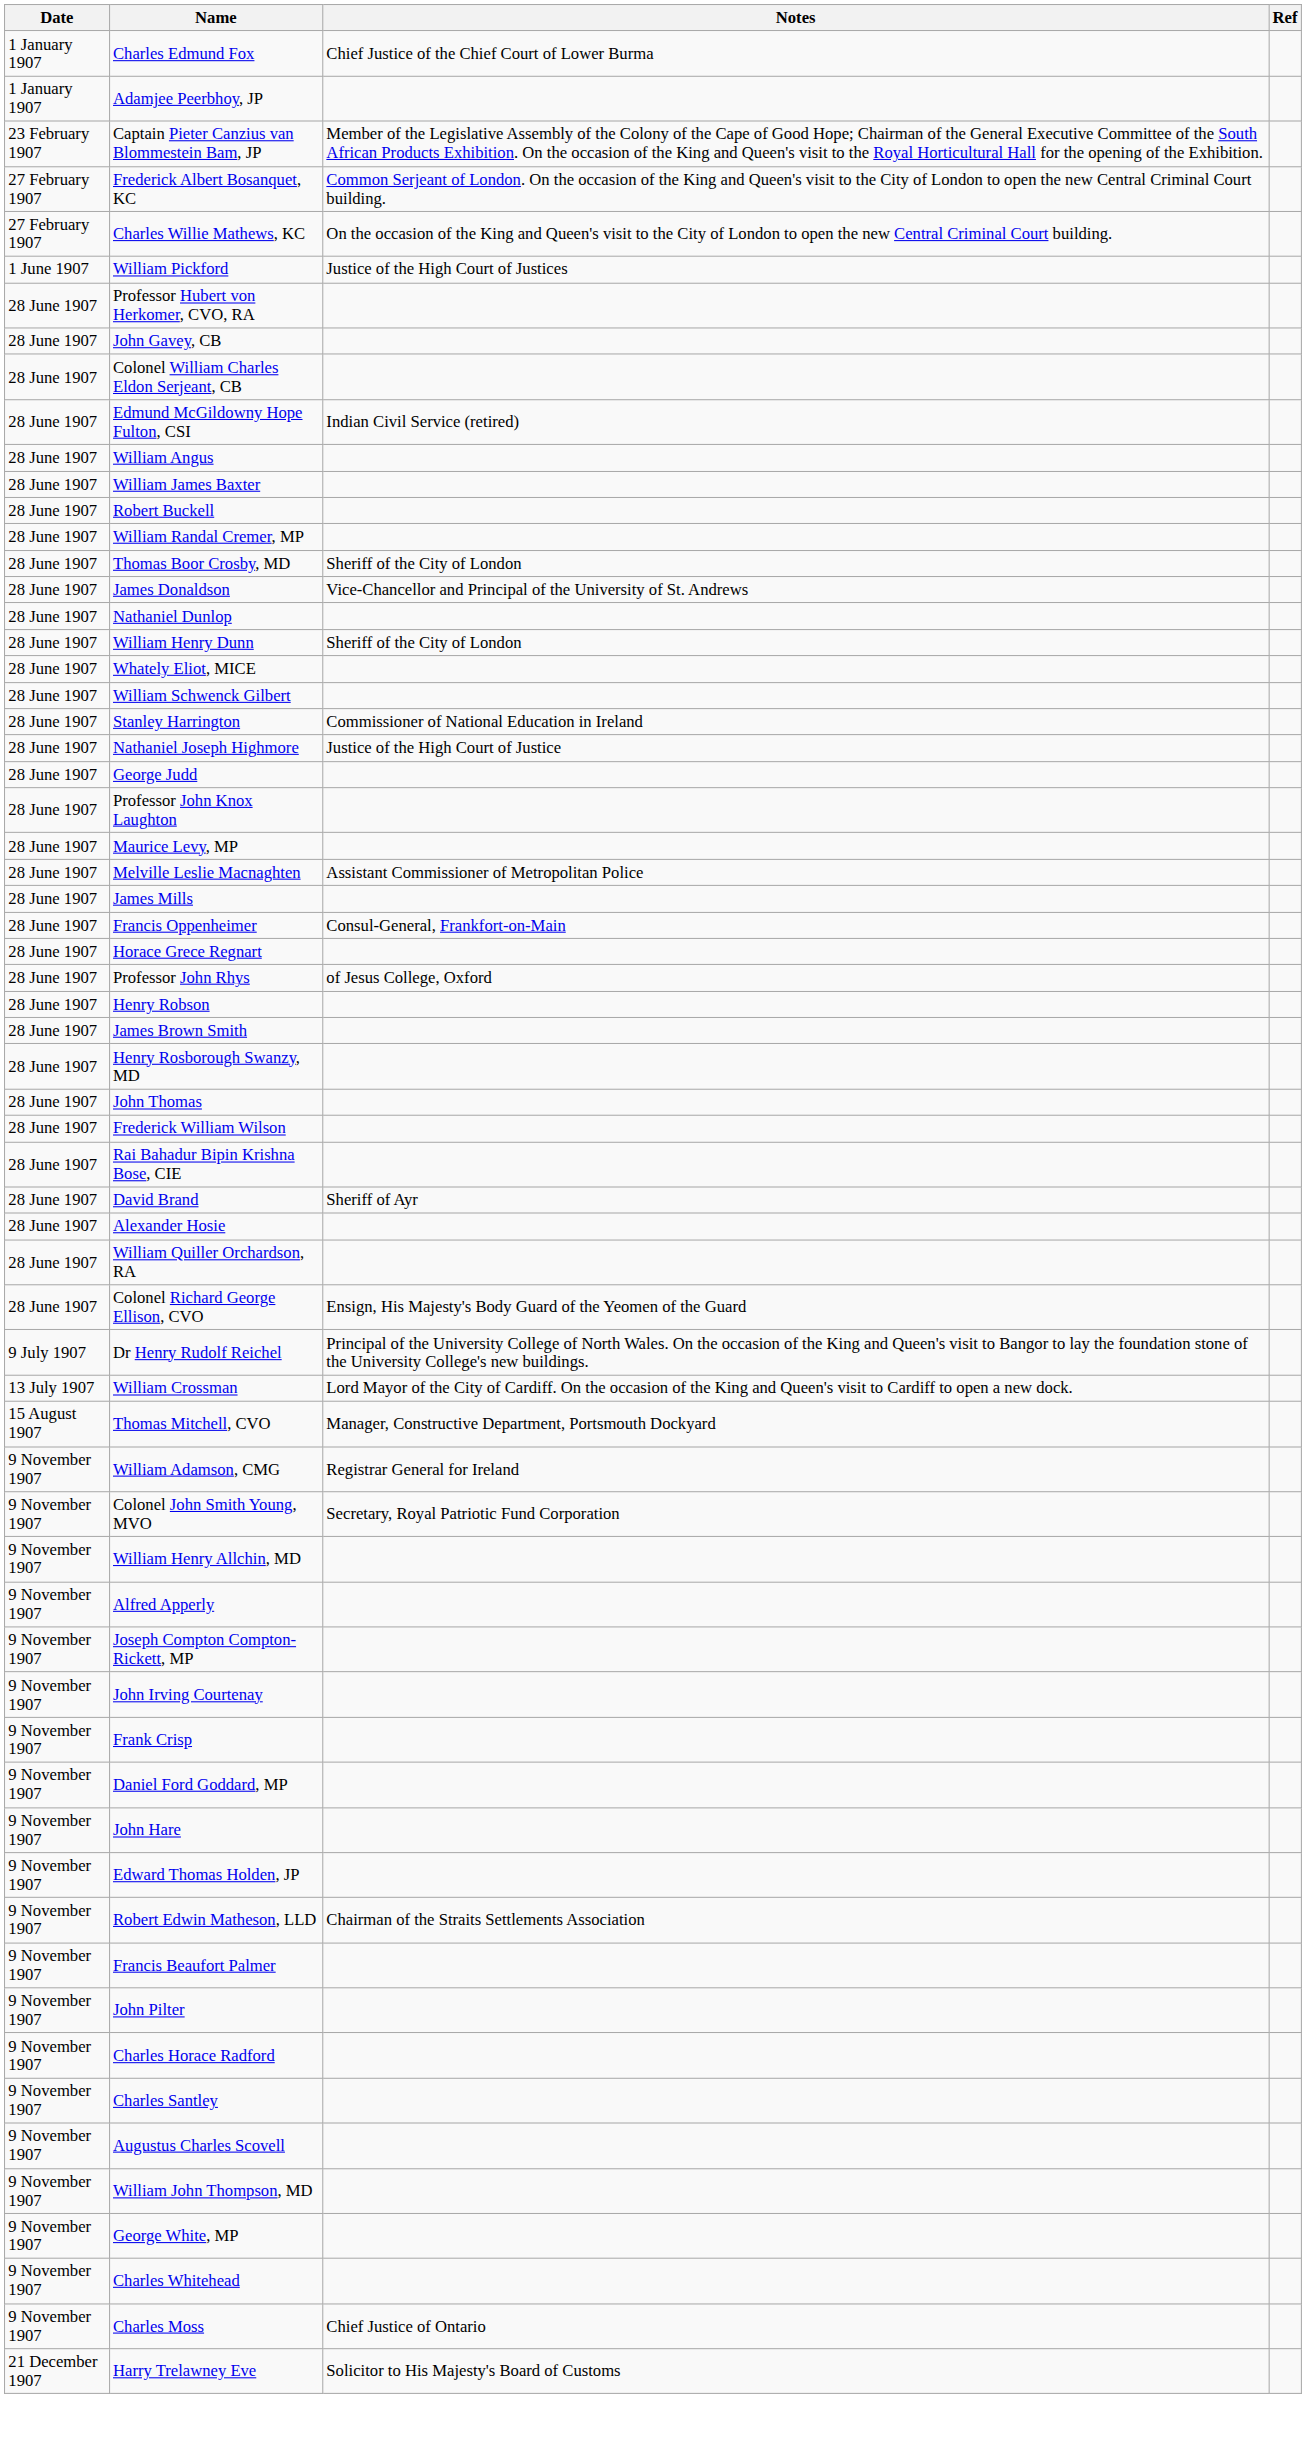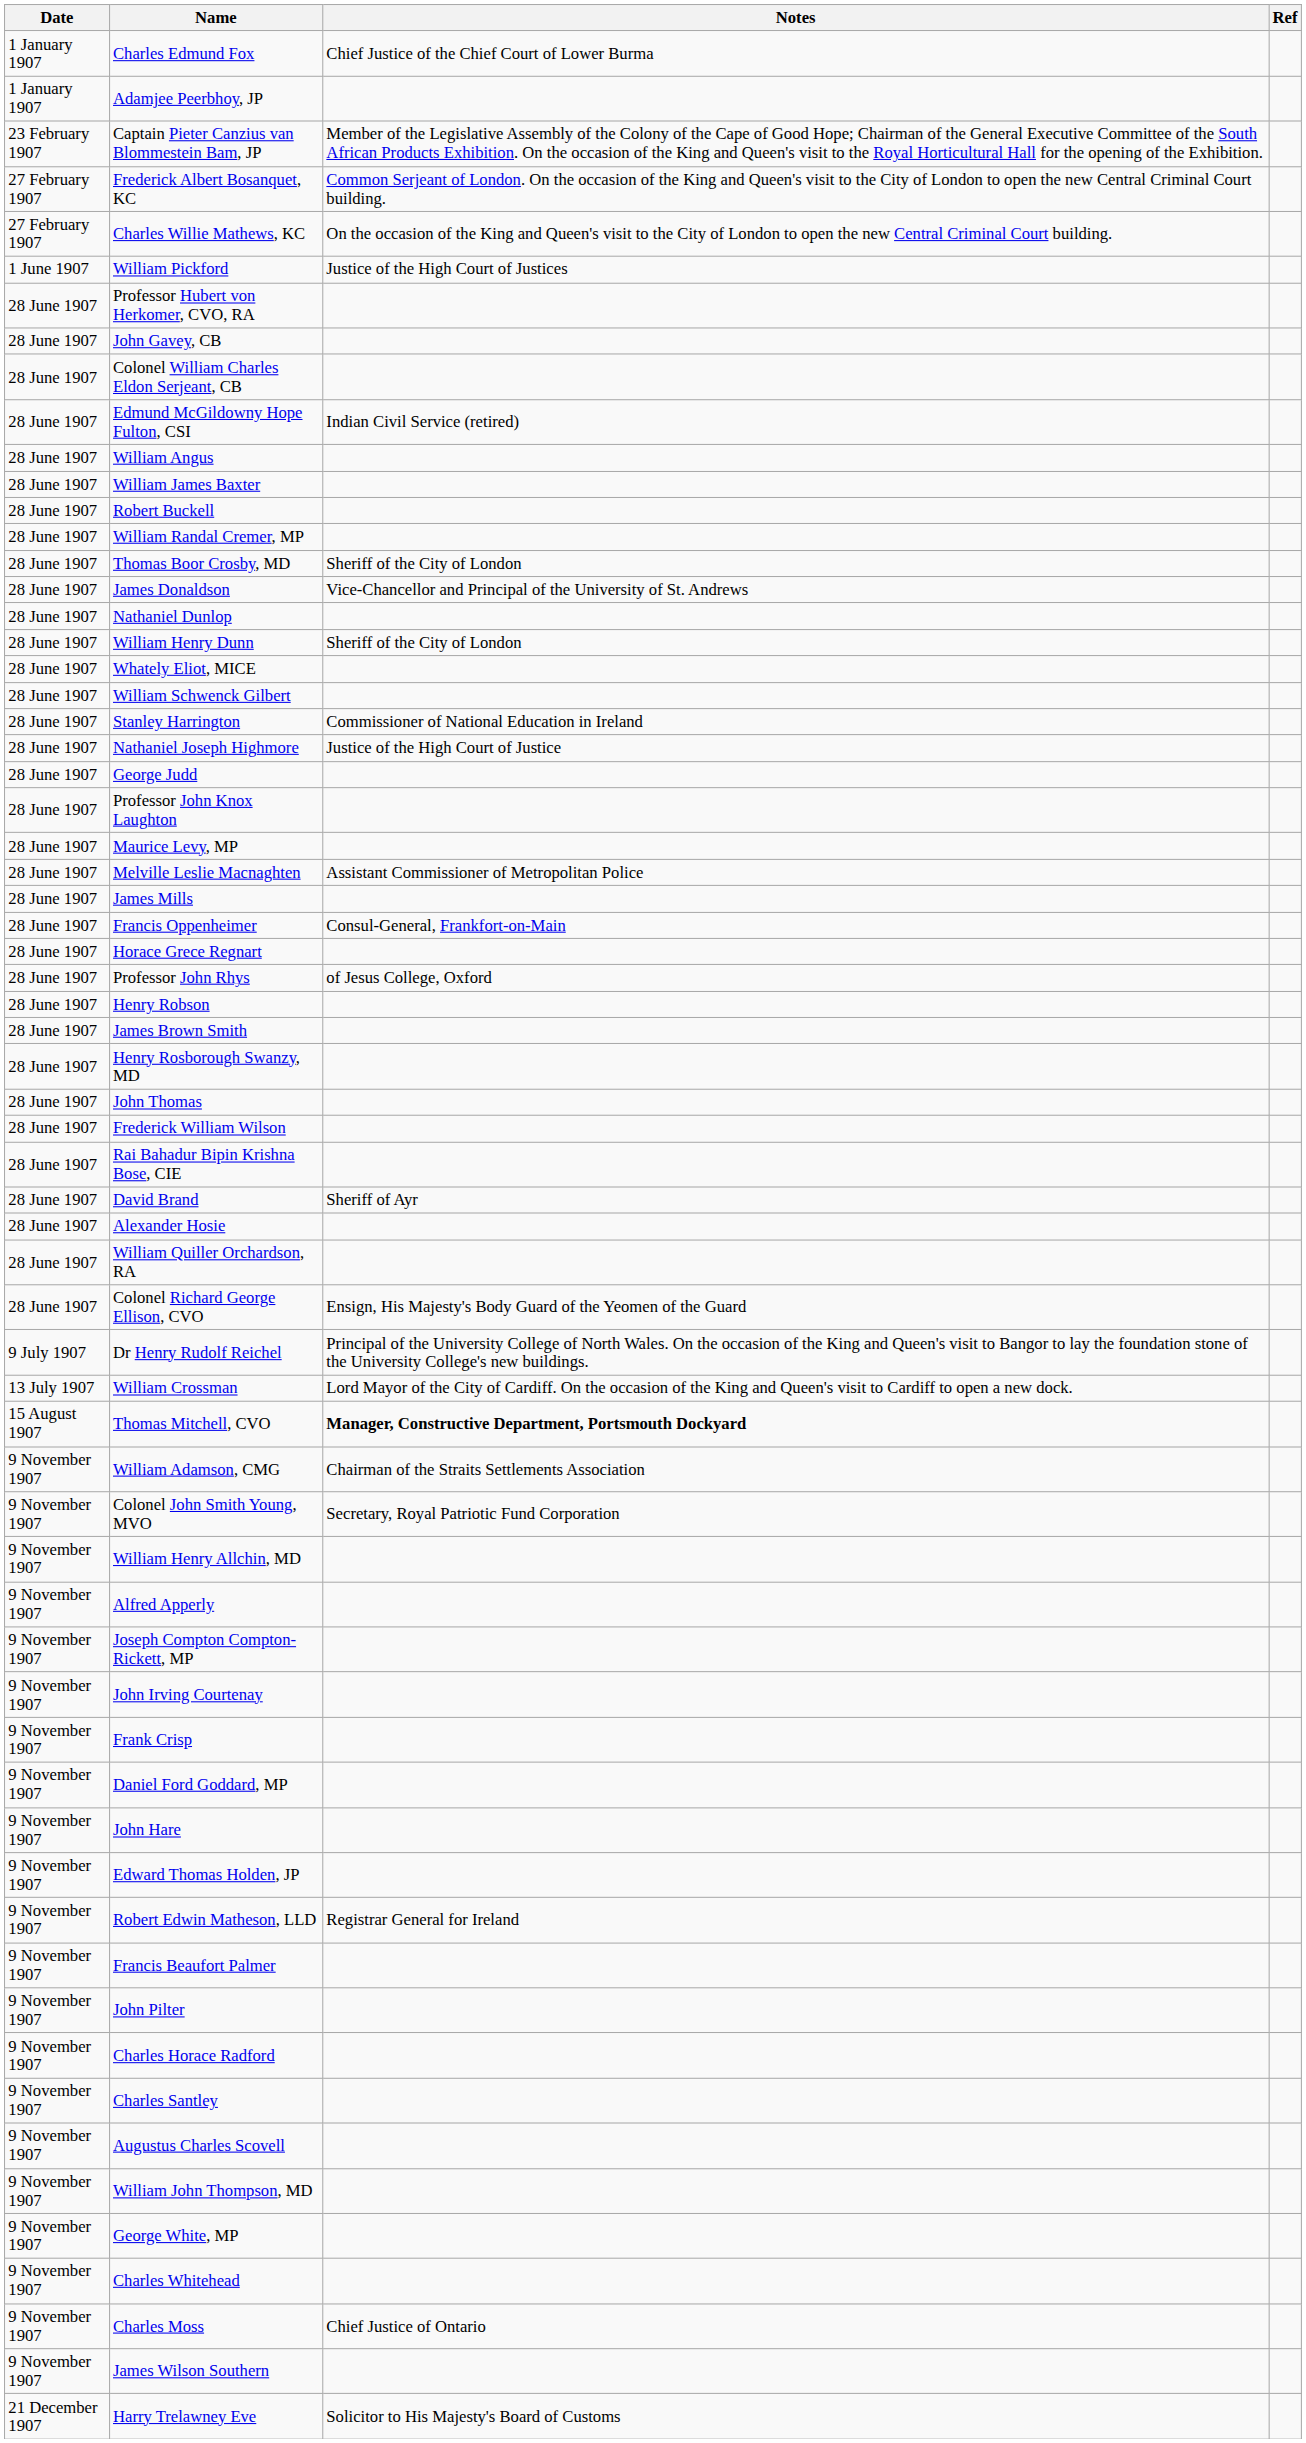Thomas Mitchell, CVO | Notes: normal -> bold
William Adamson, CMG | Notes: Registrar General for Ireland -> Chairman of the Straits Settlements Association
Robert Edwin Matheson, LLD | Notes: Chairman of the Straits Settlements Association -> Registrar General for Ireland
+ row: 9 November 1907 | James Wilson Southern
